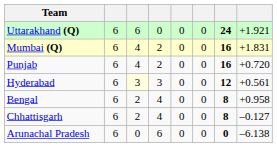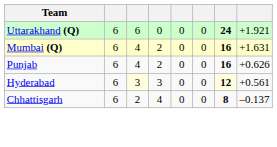Mumbai (Q) | column 8: +1.831 -> +1.631
Punjab | column 8: +0.720 -> +0.626
Hyderabad | column 7: no background -> lightyellow background
- row: Bengal | 6 | 2 | 4 | 0 | 0 | 8 | +0.958
Chhattisgarh | column 8: –0.127 -> –0.137
- row: Arunachal Pradesh | 6 | 0 | 6 | 0 | 0 | 0 | –6.138
